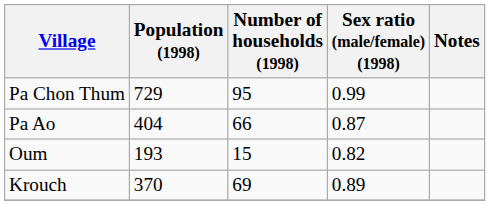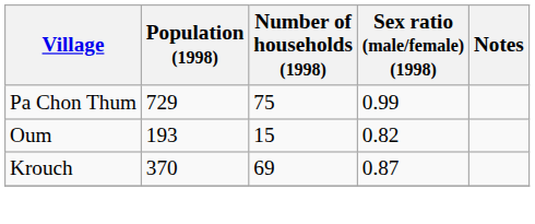Pa Chon Thum | Number of households (1998): 95 -> 75
- row: Pa Ao | 404 | 66 | 0.87
Krouch | Sex ratio (male/female) (1998): 0.89 -> 0.87
